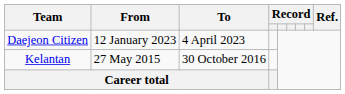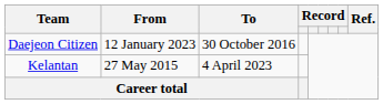Daejeon Citizen | To: 4 April 2023 -> 30 October 2016
Kelantan | To: 30 October 2016 -> 4 April 2023
